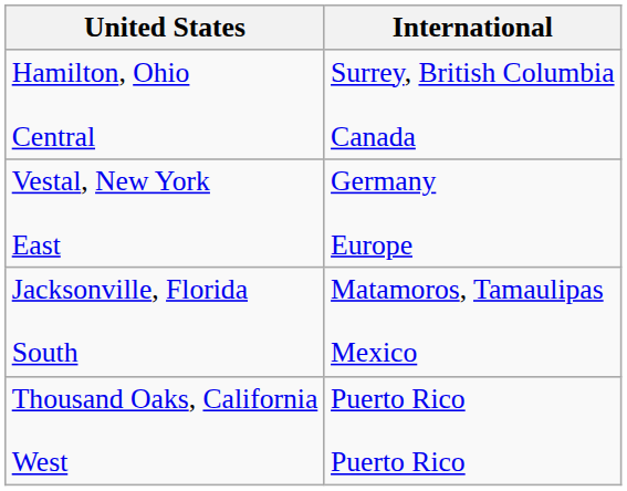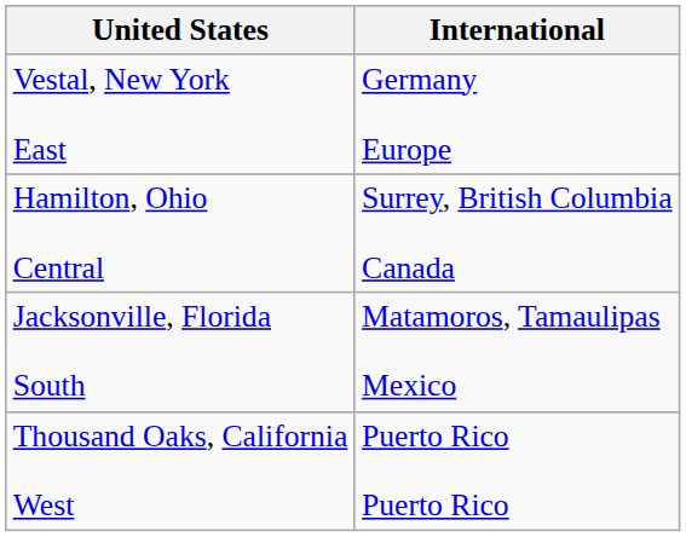rows swapped: Hamilton, Ohio Central <-> Vestal, New York East
